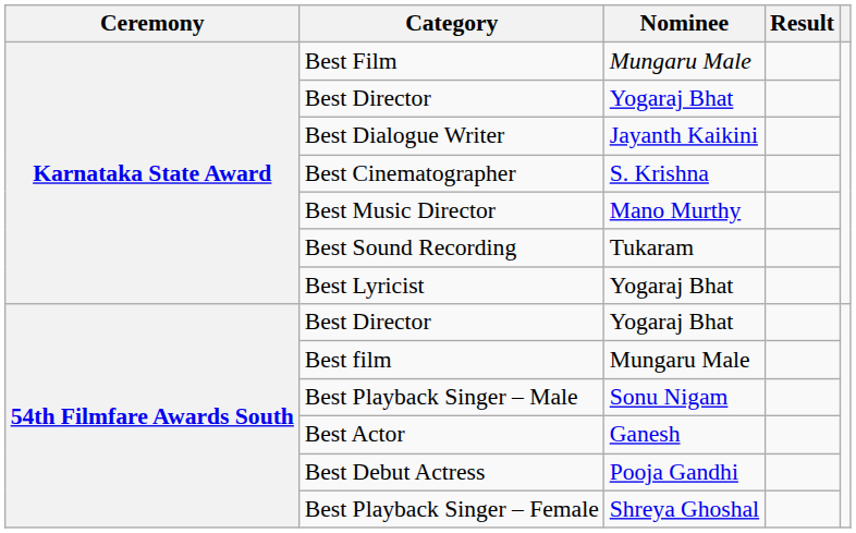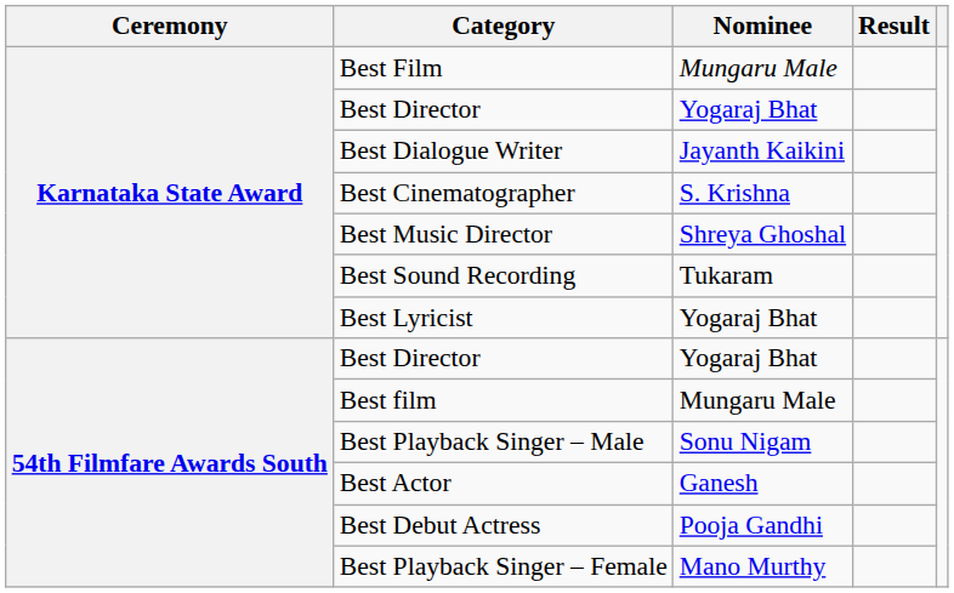Best Music Director | Nominee: Mano Murthy -> Shreya Ghoshal
Best Playback Singer – Female | Nominee: Shreya Ghoshal -> Mano Murthy
